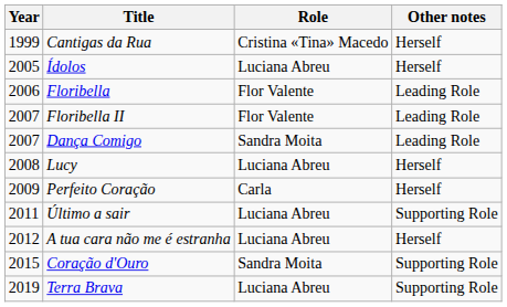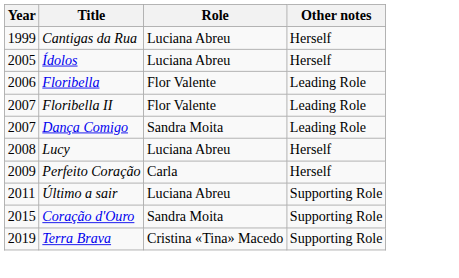Cantigas da Rua | Role: Cristina «Tina» Macedo -> Luciana Abreu
- row: 2012 | A tua cara não me é estranha | Luciana Abreu | Herself
Terra Brava | Role: Luciana Abreu -> Cristina «Tina» Macedo
